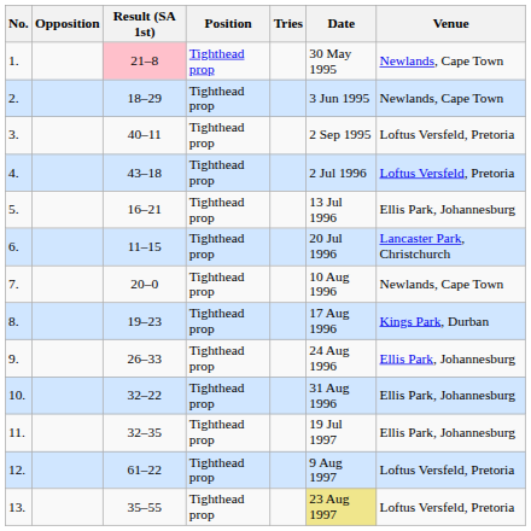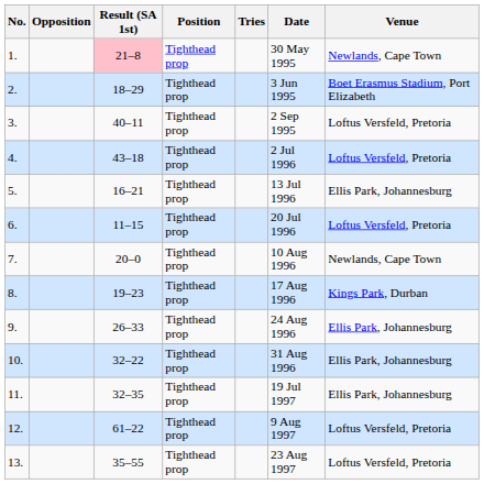2. | Venue: Newlands, Cape Town -> Boet Erasmus Stadium, Port Elizabeth
6. | Venue: Lancaster Park, Christchurch -> Loftus Versfeld, Pretoria
13. | Date: khaki background -> no background
